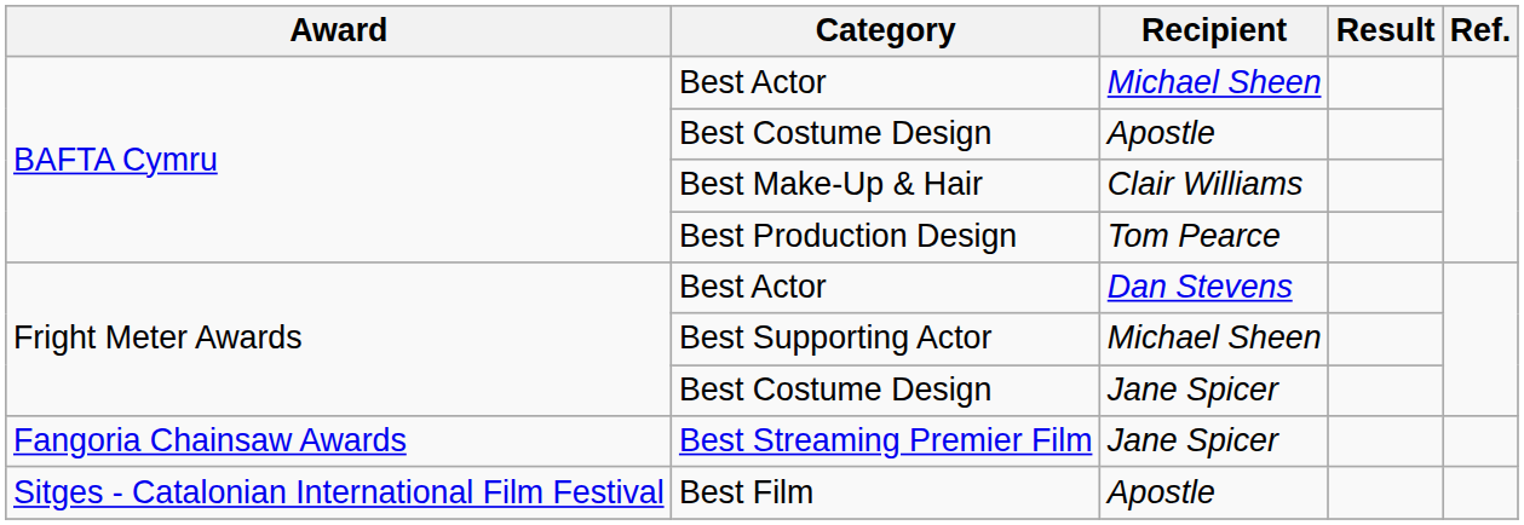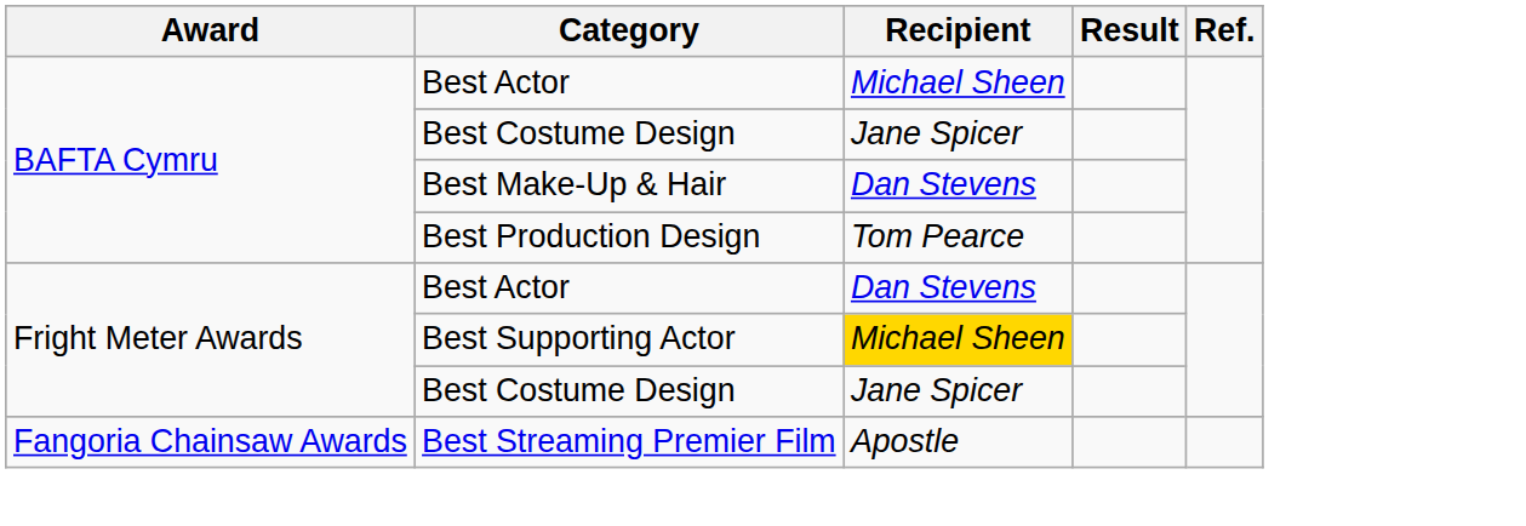BAFTA Cymru / Best Costume Design | Recipient: Apostle -> Jane Spicer
Best Make-Up & Hair | Recipient: Clair Williams -> Dan Stevens
Best Supporting Actor | Recipient: no background -> gold background
Best Streaming Premier Film | Recipient: Jane Spicer -> Apostle
- row: Sitges - Catalonian International Film Festival | Best Film | Apostle
